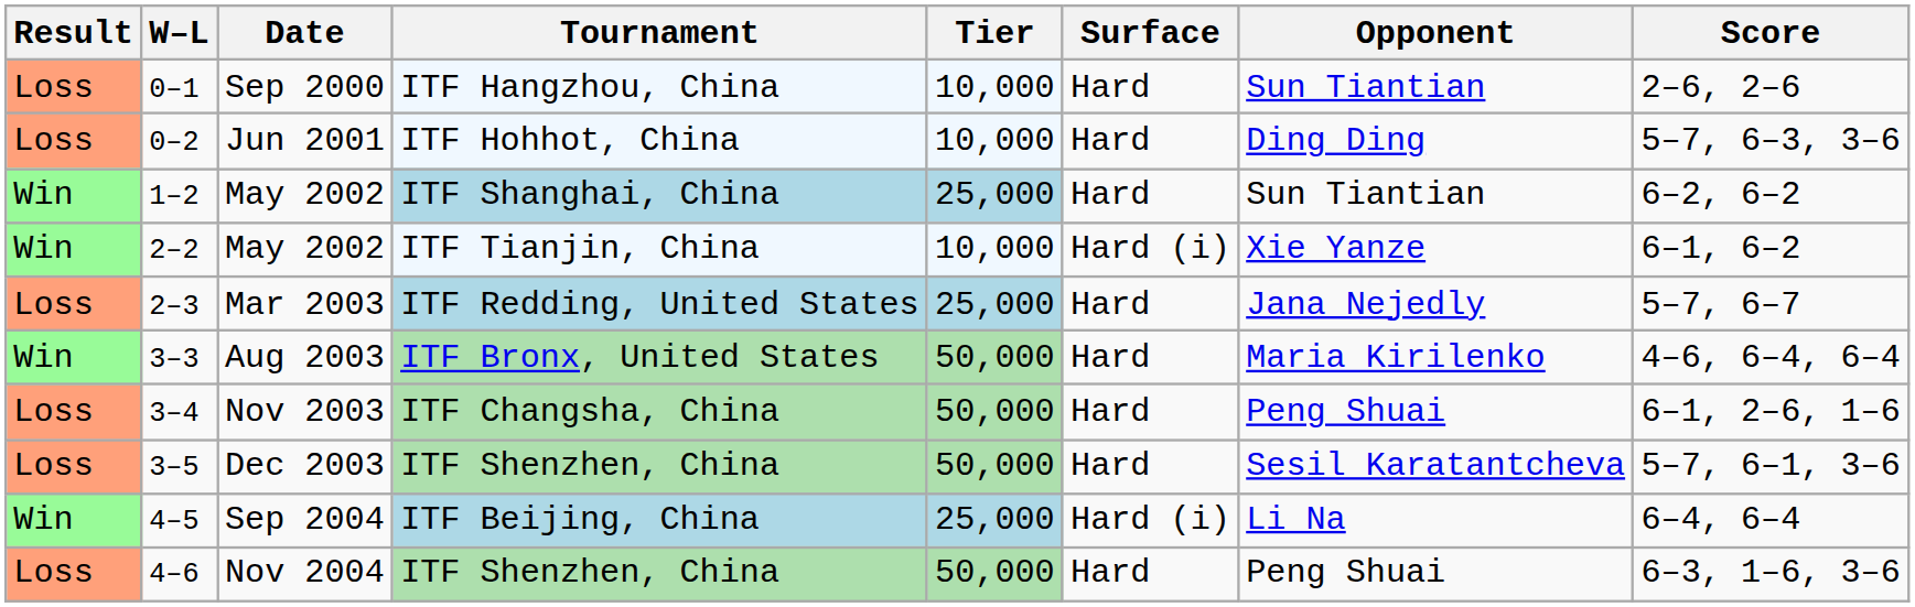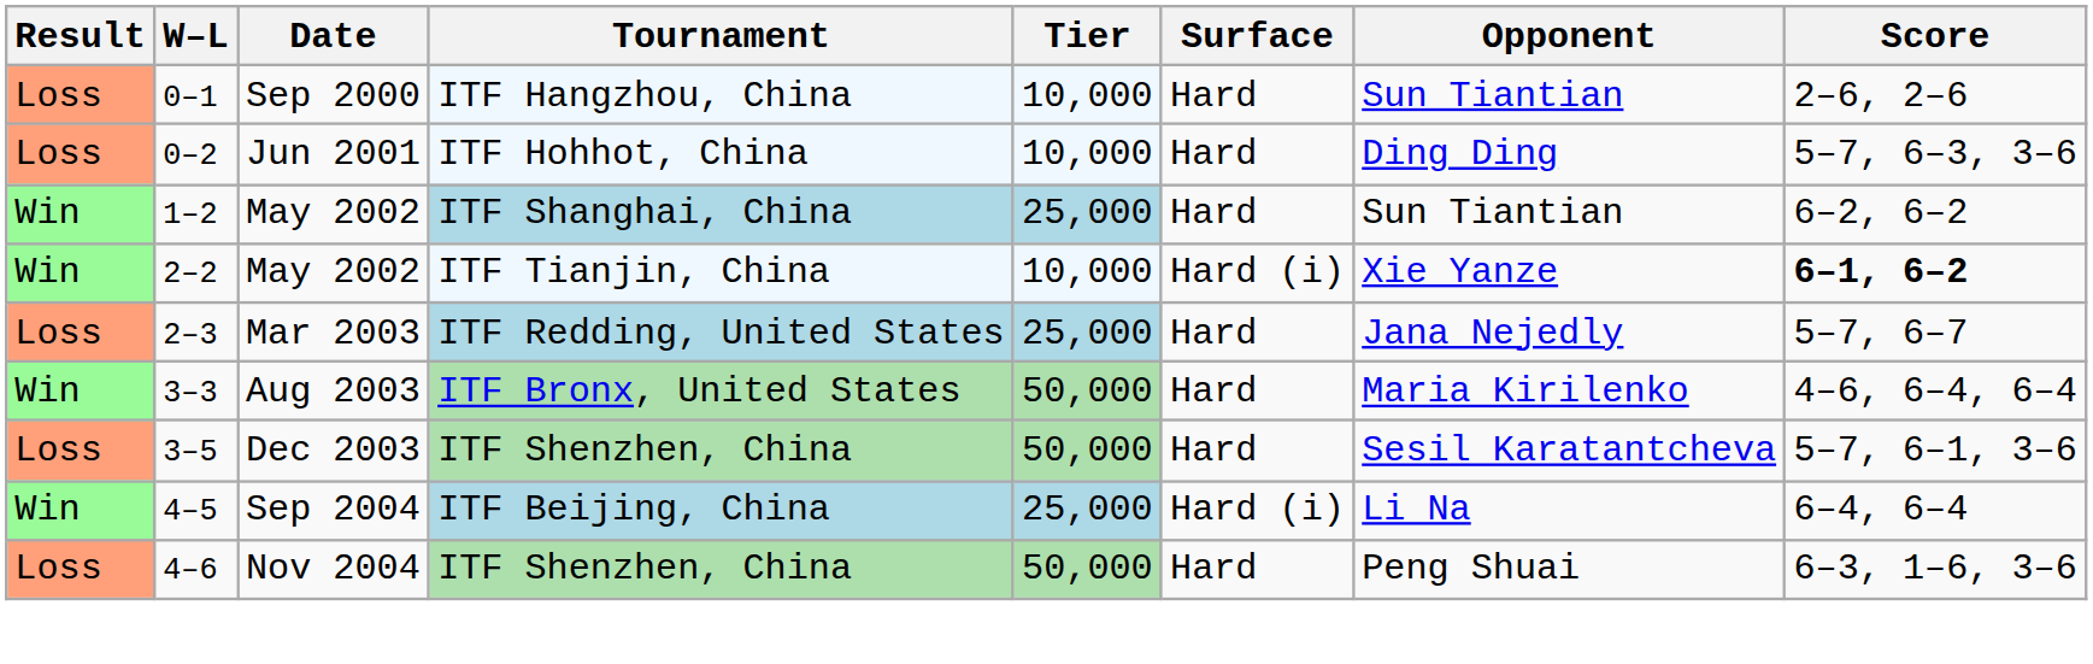May 2002 / ITF Tianjin, China | Score: normal -> bold
- row: Loss | 3–4 | Nov 2003 | ITF Changsha, China | 50,000 | Hard | Peng Shuai | 6–1, 2–6, 1–6
